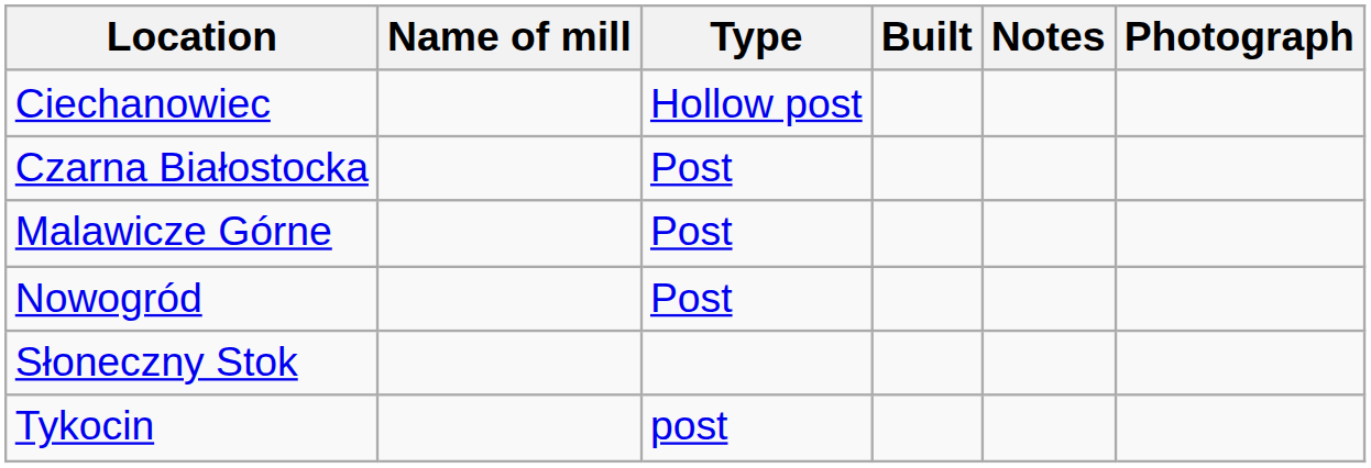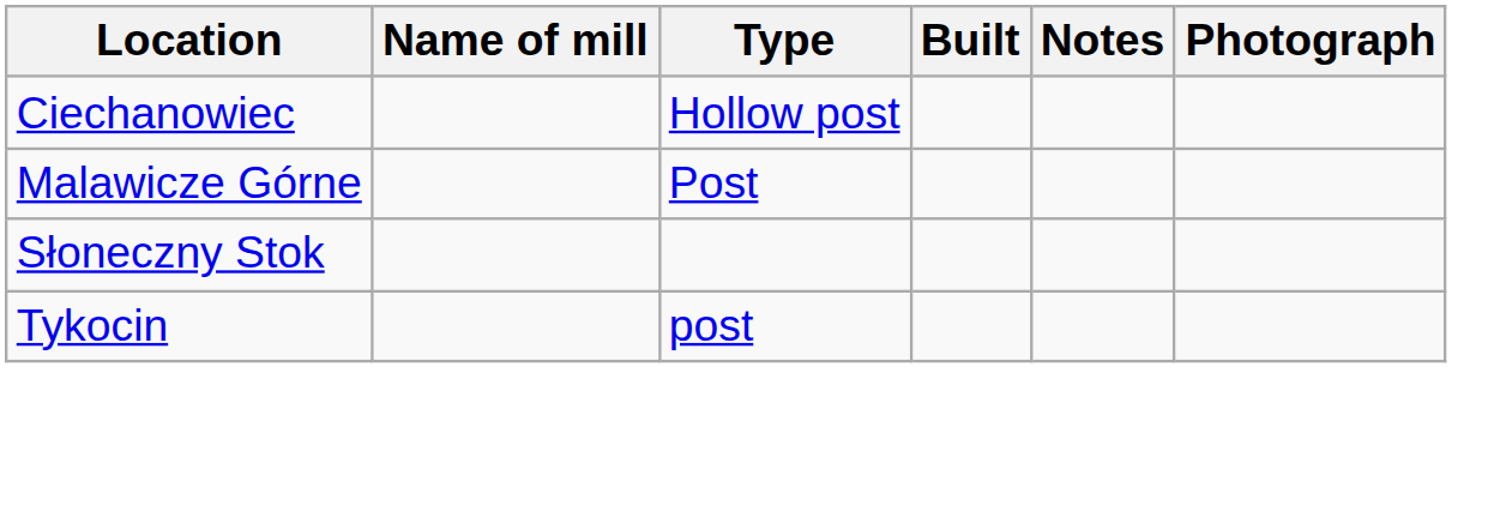- row: Czarna Białostocka | Post
- row: Nowogród | Post
